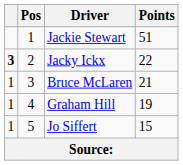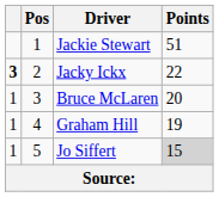Bruce McLaren | Points: 21 -> 20
Jo Siffert | Points: no background -> lightgrey background
